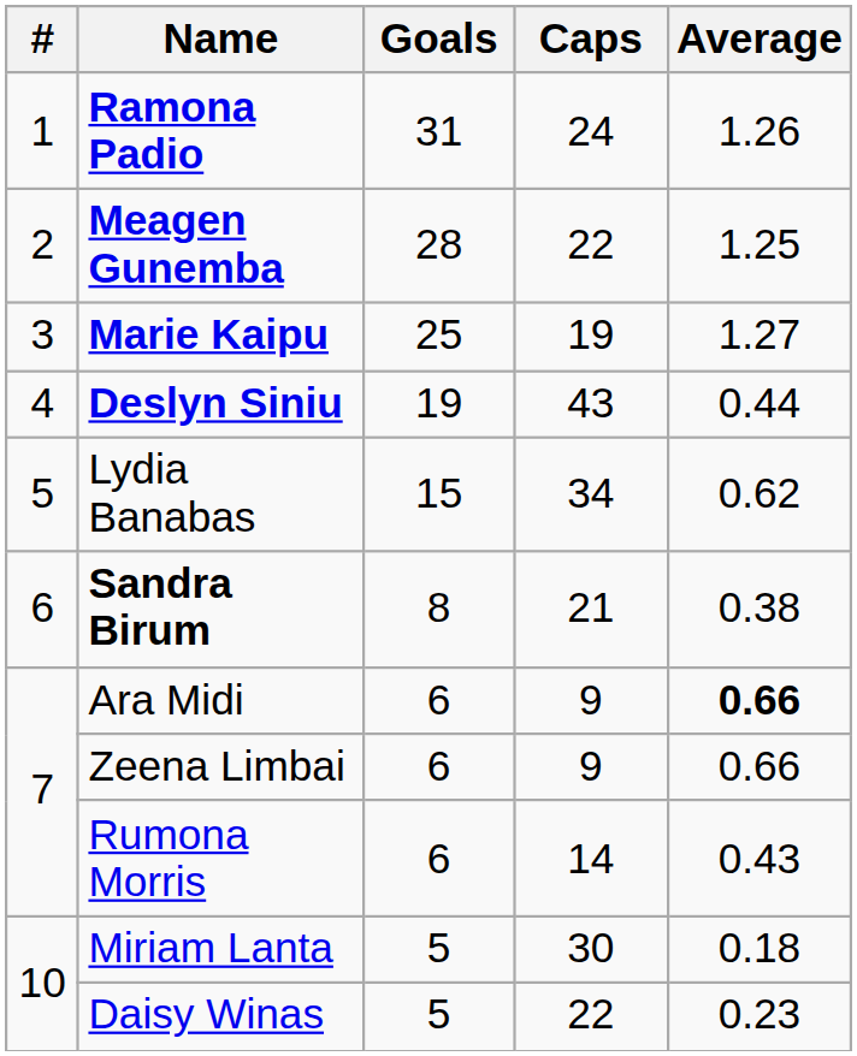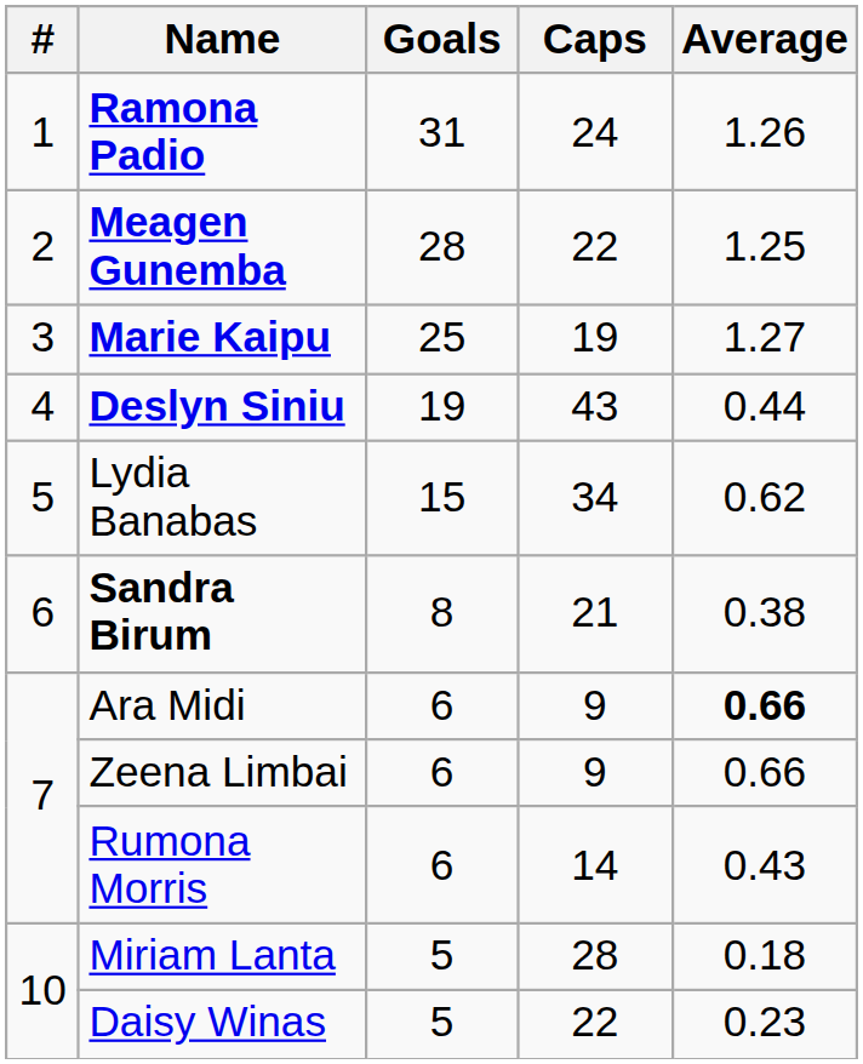Miriam Lanta | Caps: 30 -> 28
